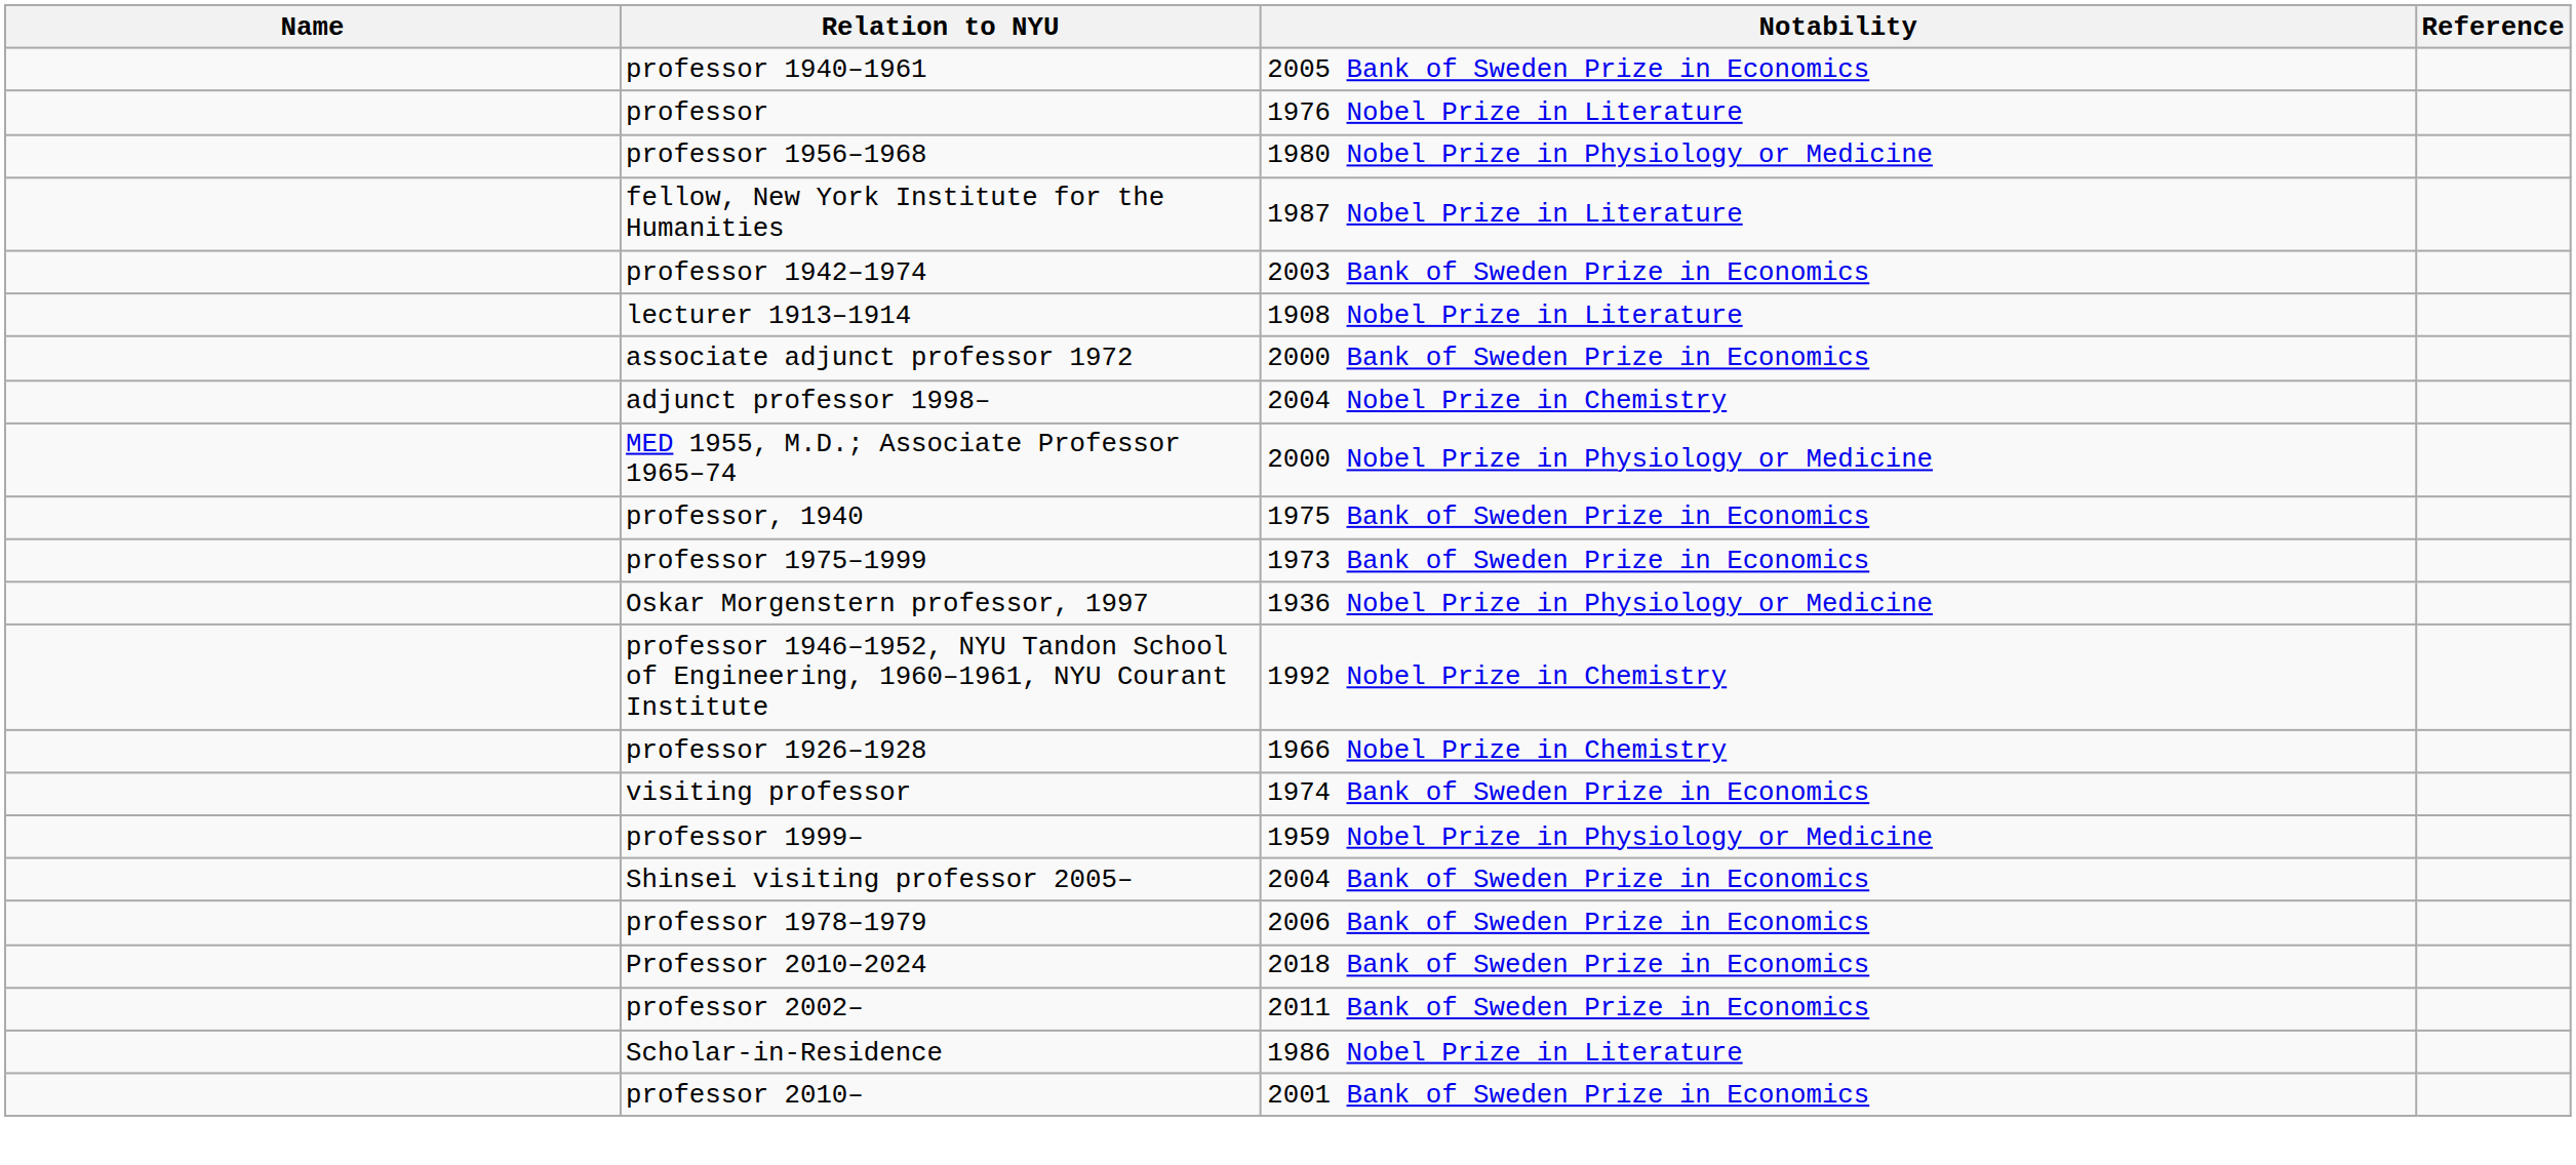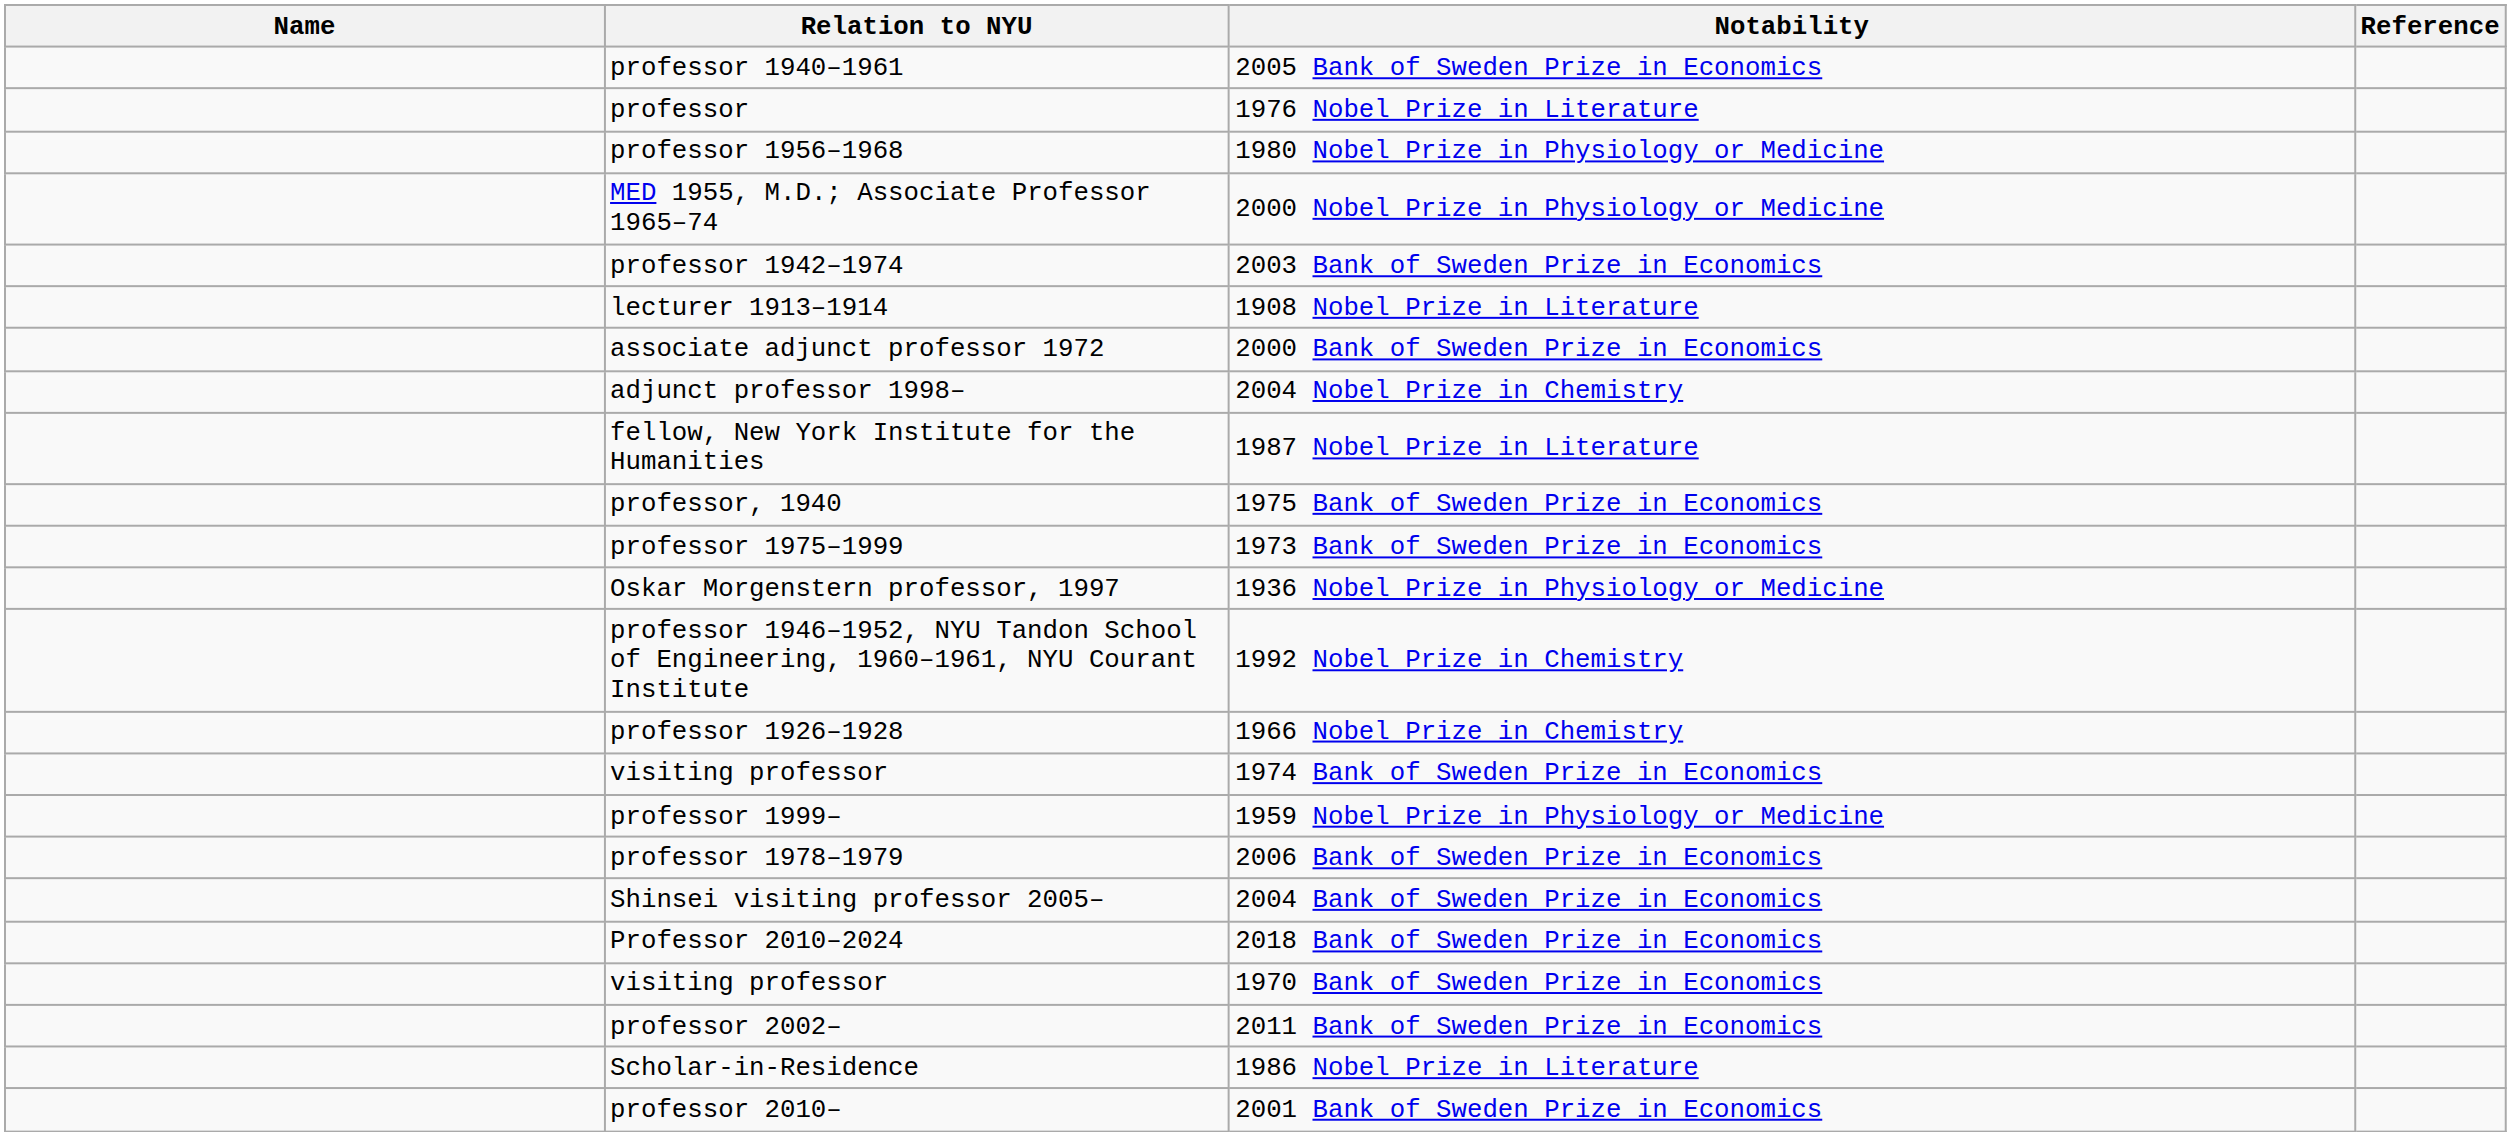rows swapped: 1987 Nobel Prize in Literature <-> 2000 Nobel Prize in Physiology or Medicine
rows swapped: 2006 Bank of Sweden Prize in Economics <-> 2004 Bank of Sweden Prize in Economics
+ row: visiting professor | 1970 Bank of Sweden Prize in Economics
